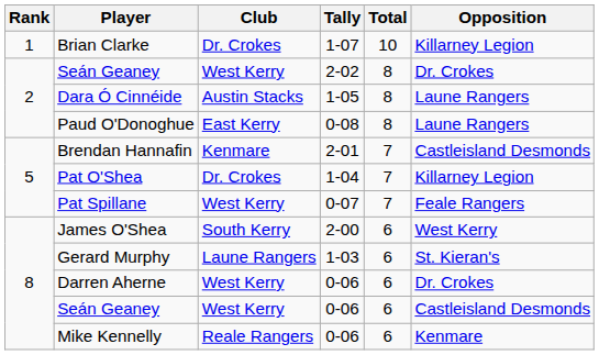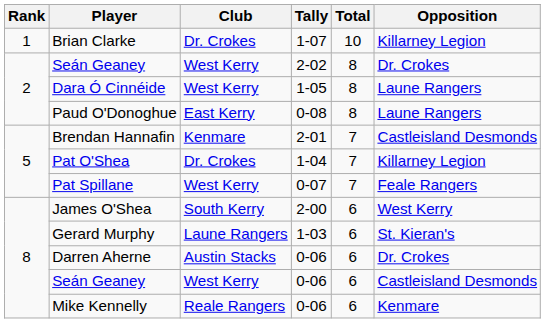Dara Ó Cinnéide | Club: Austin Stacks -> West Kerry
Darren Aherne | Club: West Kerry -> Austin Stacks
